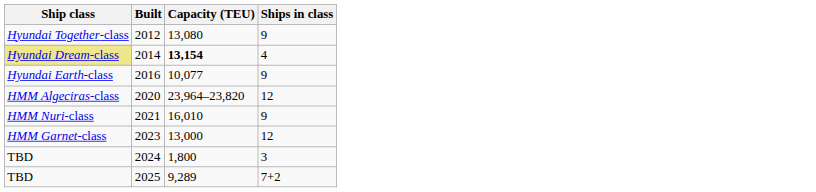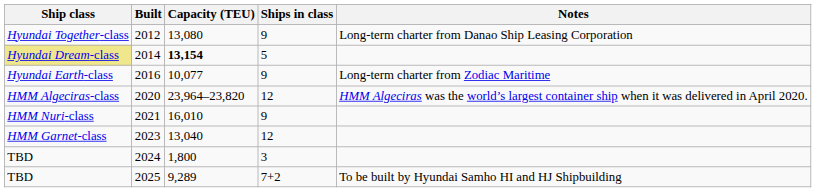+ column: Notes | Long-term charter from Danao Ship Leasing Corporation | Long-term charter from Zodiac Maritime | HMM Algeciras was the world’s largest container ship when it was delivered in April 2020. | To be built by Hyundai Samho HI and HJ Shipbuilding
2014 | Ships in class: 4 -> 5
2023 | Capacity (TEU): 13,000 -> 13,040
